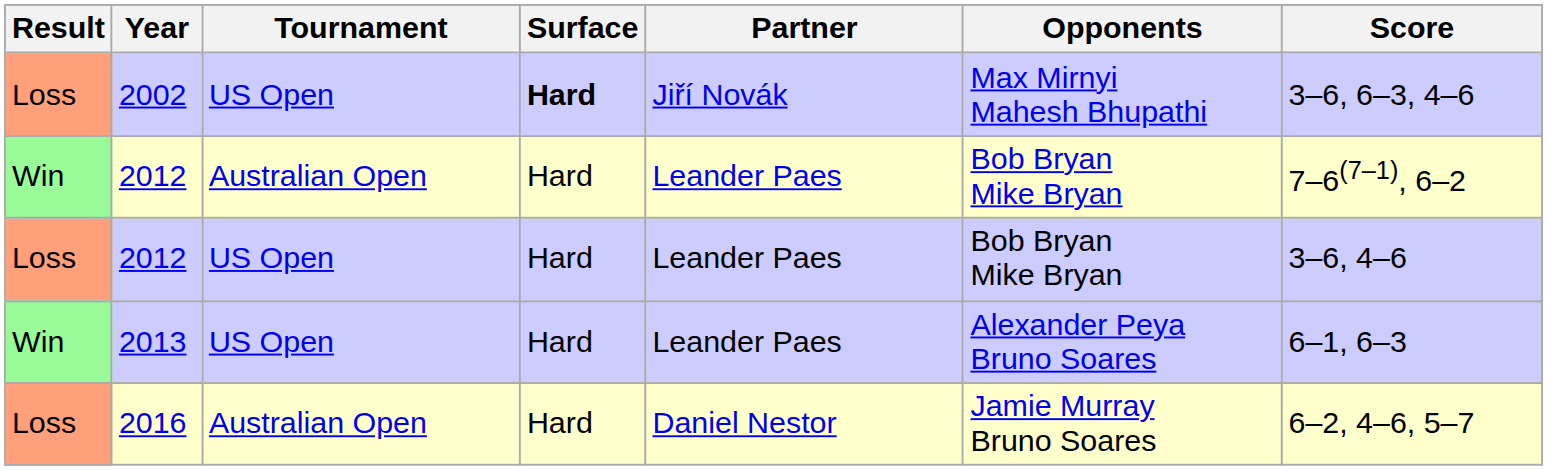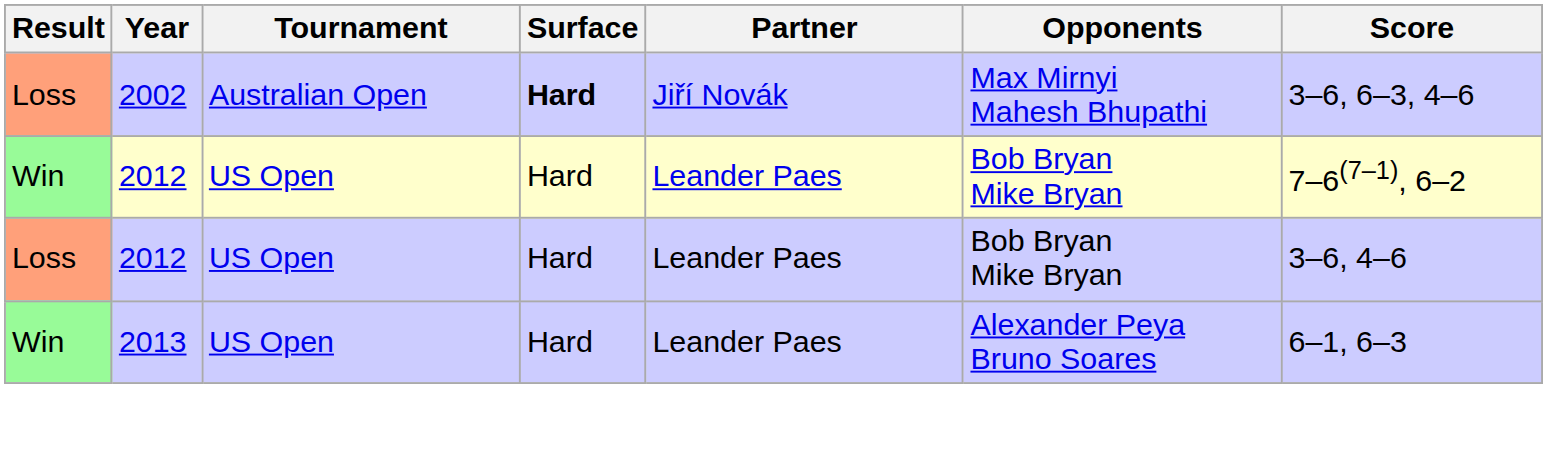2002 | Tournament: US Open -> Australian Open
Win / 2012 | Tournament: Australian Open -> US Open
- row: Loss | 2016 | Australian Open | Hard | Daniel Nestor | Jamie Murray Bruno Soares | 6–2, 4–6, 5–7
